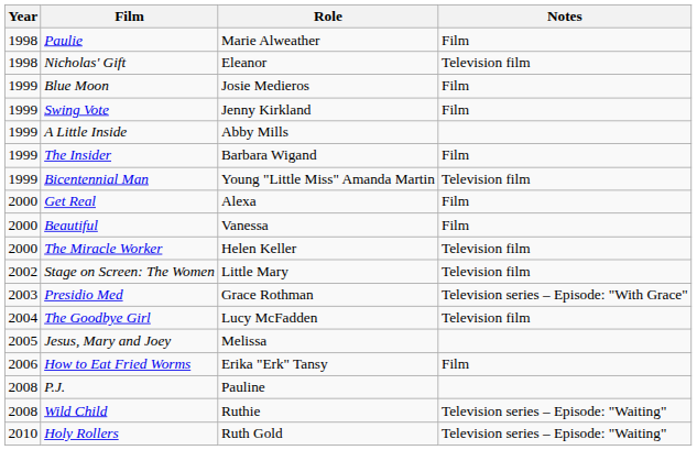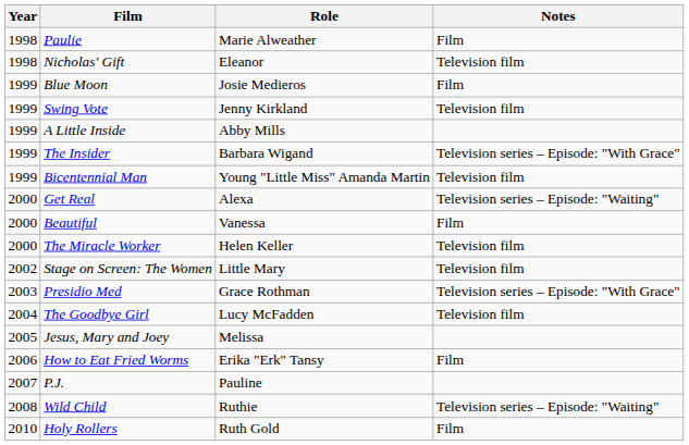Swing Vote | Notes: Film -> Television film
The Insider | Notes: Film -> Television series – Episode: "With Grace"
Get Real | Notes: Film -> Television series – Episode: "Waiting"
P.J. | Year: 2008 -> 2007
Holy Rollers | Notes: Television series – Episode: "Waiting" -> Film
